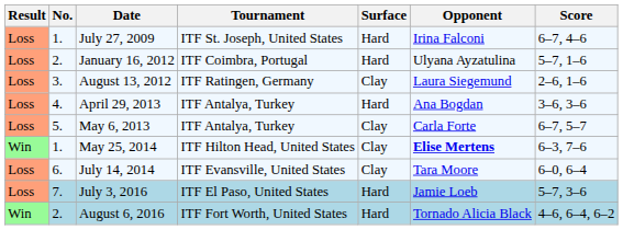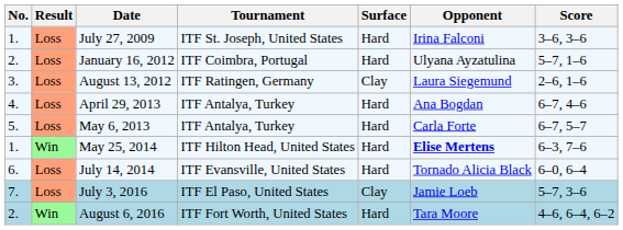columns swapped: Result <-> No.
July 27, 2009 | Score: 6–7, 4–6 -> 3–6, 3–6
April 29, 2013 | Score: 3–6, 3–6 -> 6–7, 4–6
May 6, 2013 | Surface: Clay -> Hard
May 25, 2014 | Surface: Clay -> Hard
July 14, 2014 | Surface: Clay -> Hard
July 14, 2014 | Opponent: Tara Moore -> Tornado Alicia Black
July 3, 2016 | Surface: Hard -> Clay
August 6, 2016 | Opponent: Tornado Alicia Black -> Tara Moore
